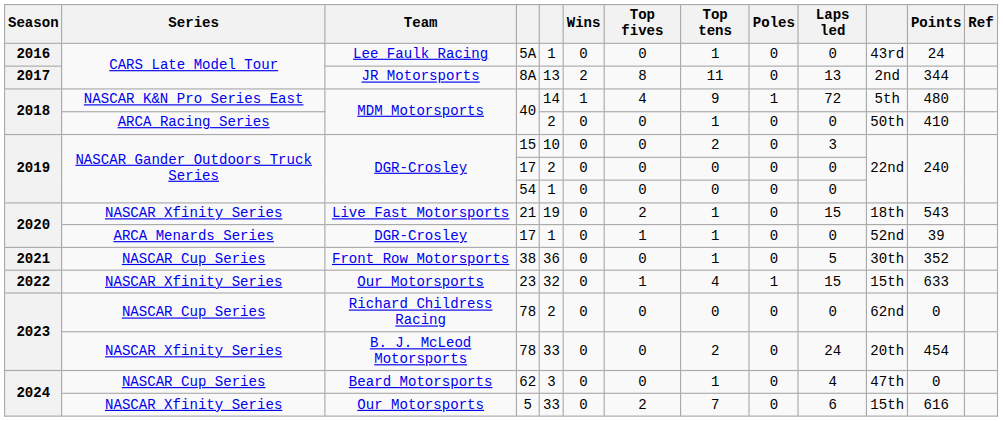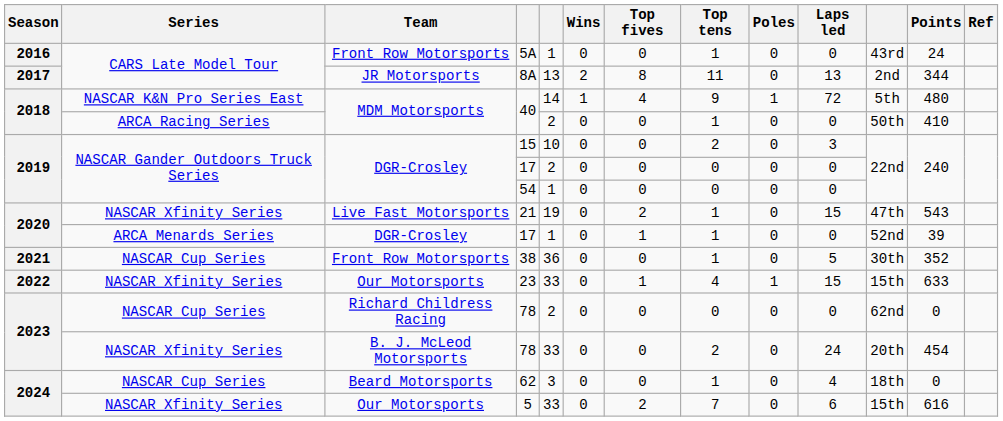5A | Team: Lee Faulk Racing -> Front Row Motorsports
21 | column 11: 18th -> 47th
23 | column 5: 32 -> 33
62 | column 11: 47th -> 18th
